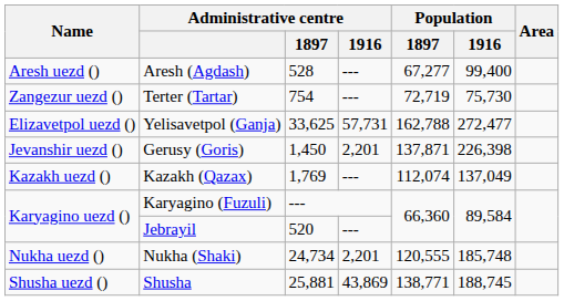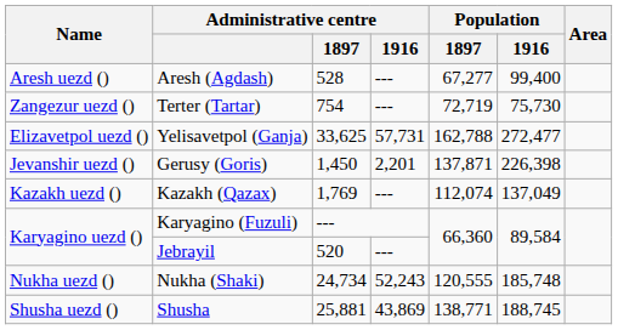Nukha (Shaki) | Administrative centre / 1916: 2,201 -> 52,243
